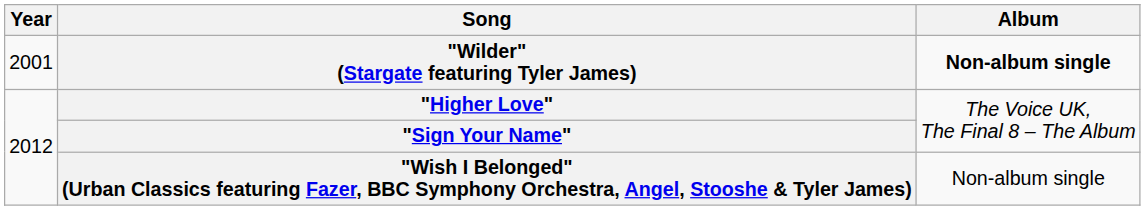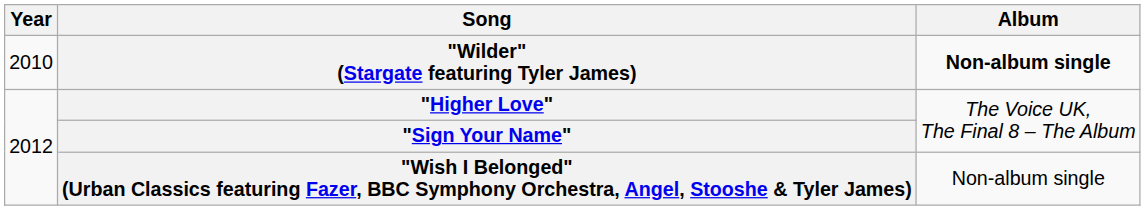"Wilder" (Stargate featuring Tyler James) | Year: 2001 -> 2010
